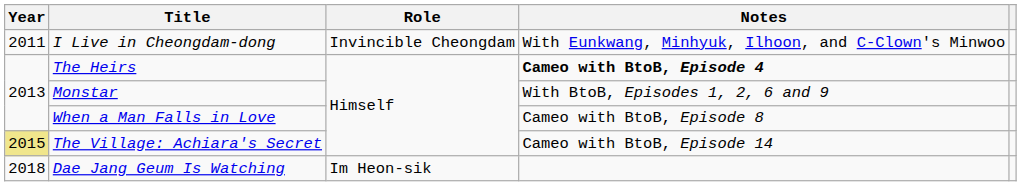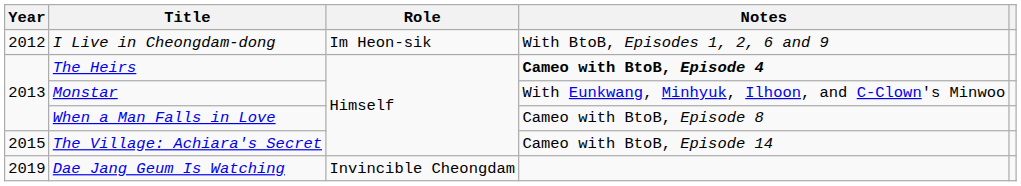I Live in Cheongdam-dong | Year: 2011 -> 2012
I Live in Cheongdam-dong | Role: Invincible Cheongdam -> Im Heon-sik
I Live in Cheongdam-dong | Notes: With Eunkwang, Minhyuk, Ilhoon, and C-Clown's Minwoo -> With BtoB, Episodes 1, 2, 6 and 9
Monstar | Notes: With BtoB, Episodes 1, 2, 6 and 9 -> With Eunkwang, Minhyuk, Ilhoon, and C-Clown's Minwoo
The Village: Achiara's Secret | Year: khaki background -> no background
Dae Jang Geum Is Watching | Year: 2018 -> 2019
Dae Jang Geum Is Watching | Role: Im Heon-sik -> Invincible Cheongdam
